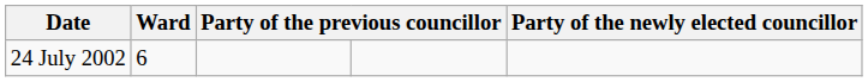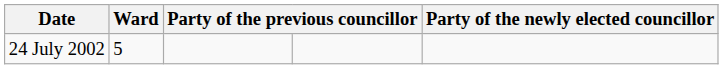24 July 2002 | Ward: 6 -> 5
